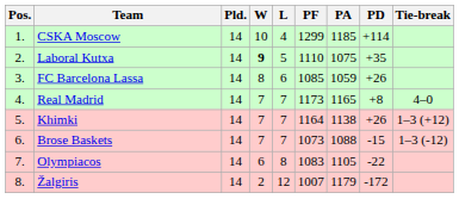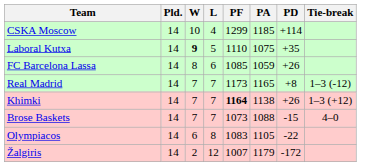- column: Pos. | 1. | 2. | 3. | 4. | 5. | 6. | 7. | 8.
Real Madrid | Tie-break: 4–0 -> 1–3 (-12)
Khimki | PF: normal -> bold
Brose Baskets | Tie-break: 1–3 (-12) -> 4–0
